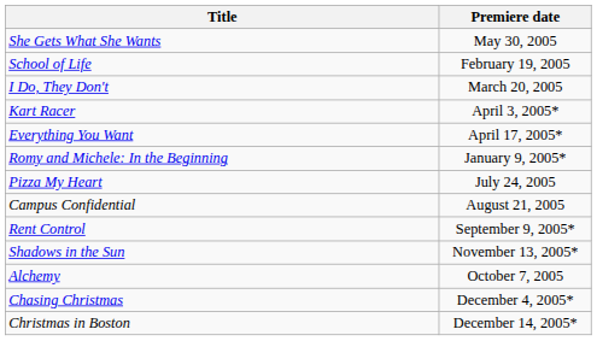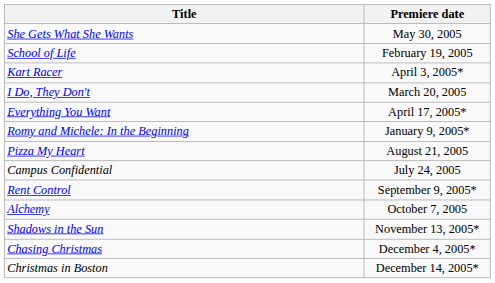rows swapped: I Do, They Don't <-> Kart Racer
Pizza My Heart | Premiere date: July 24, 2005 -> August 21, 2005
Campus Confidential | Premiere date: August 21, 2005 -> July 24, 2005
rows swapped: Alchemy <-> Shadows in the Sun
